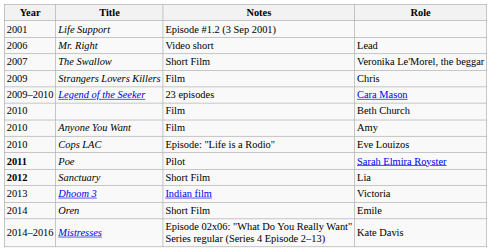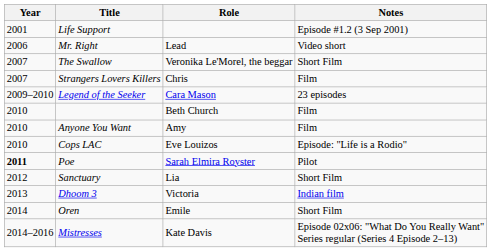columns swapped: Role <-> Notes
Strangers Lovers Killers | Year: 2009 -> 2007
Sanctuary | Year: bold -> normal
